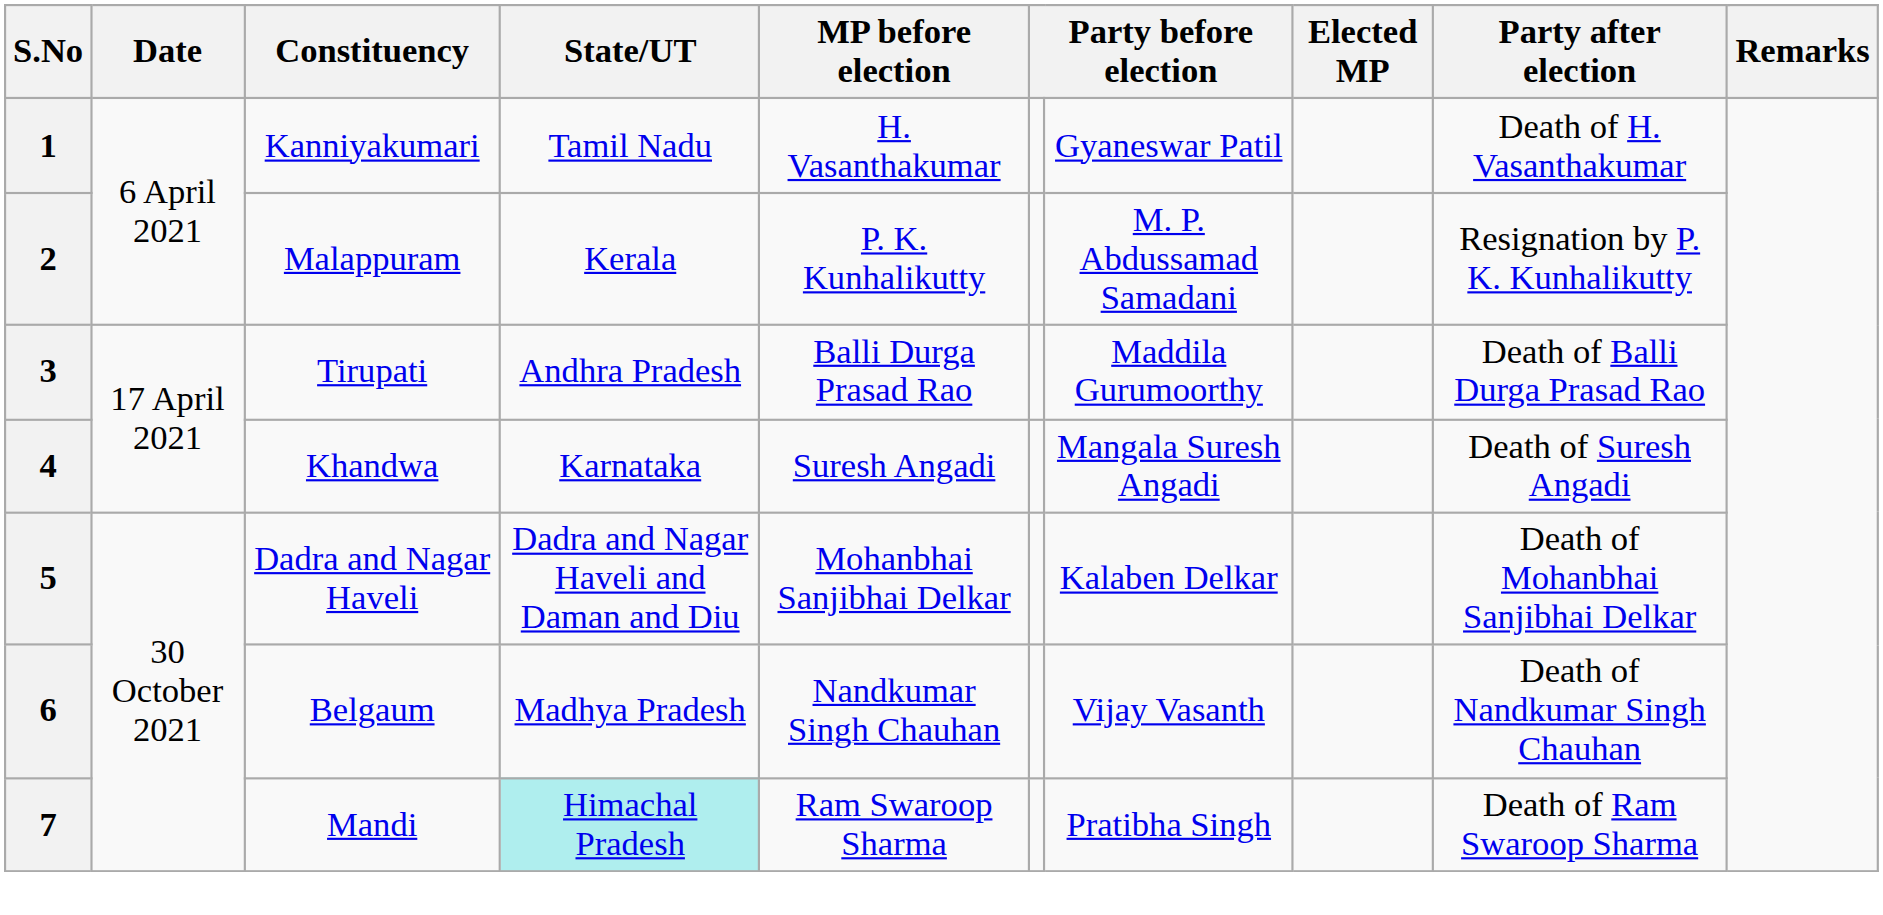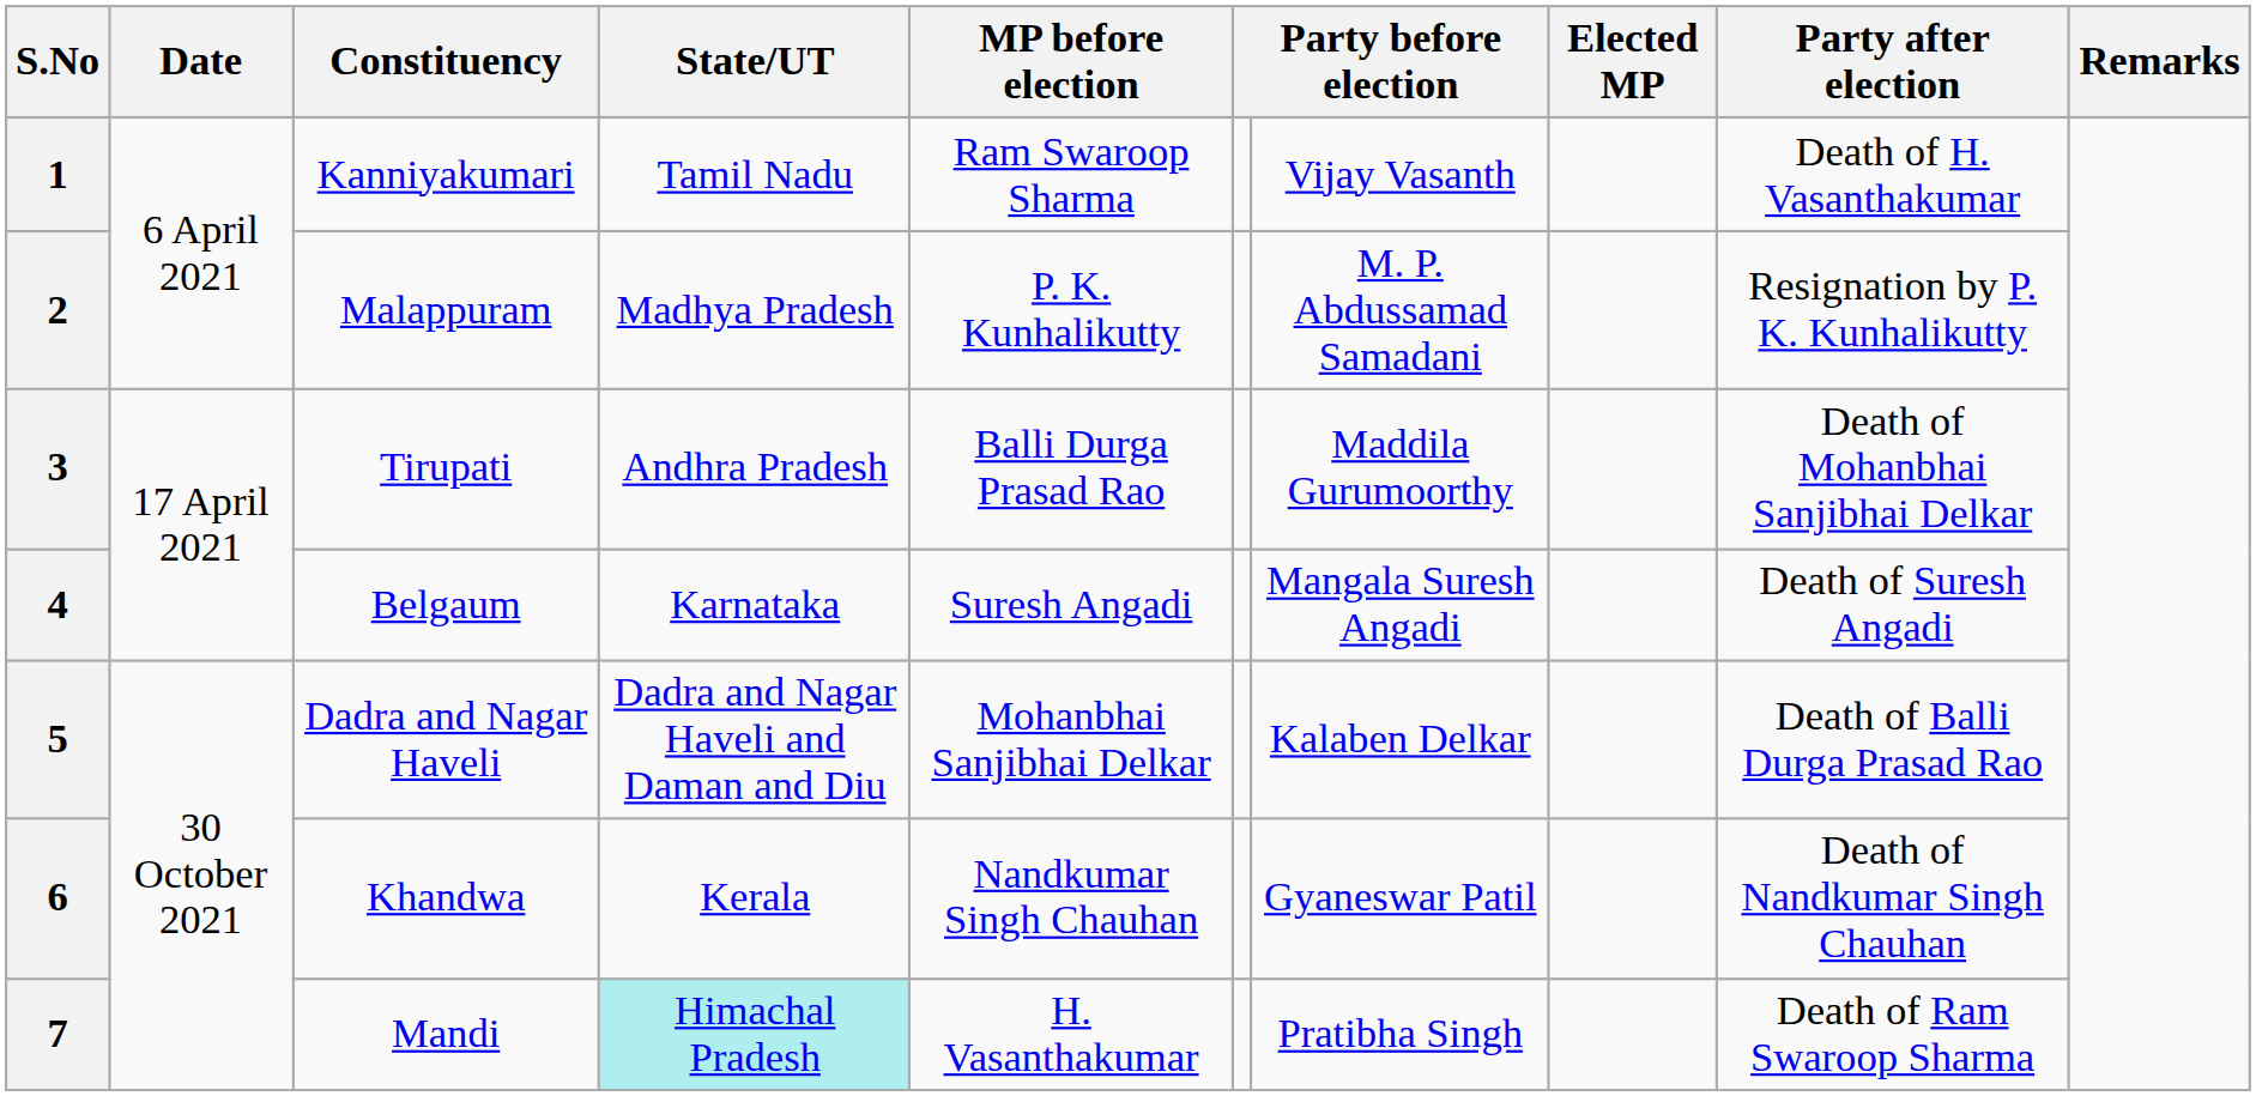1 | MP before election: H. Vasanthakumar -> Ram Swaroop Sharma
1 | column 7: Gyaneswar Patil -> Vijay Vasanth
2 | State/UT: Kerala -> Madhya Pradesh
3 | column 9: Death of Balli Durga Prasad Rao -> Death of Mohanbhai Sanjibhai Delkar
4 | Constituency: Khandwa -> Belgaum
5 | column 9: Death of Mohanbhai Sanjibhai Delkar -> Death of Balli Durga Prasad Rao
6 | Constituency: Belgaum -> Khandwa
6 | State/UT: Madhya Pradesh -> Kerala
6 | column 7: Vijay Vasanth -> Gyaneswar Patil
7 | MP before election: Ram Swaroop Sharma -> H. Vasanthakumar
